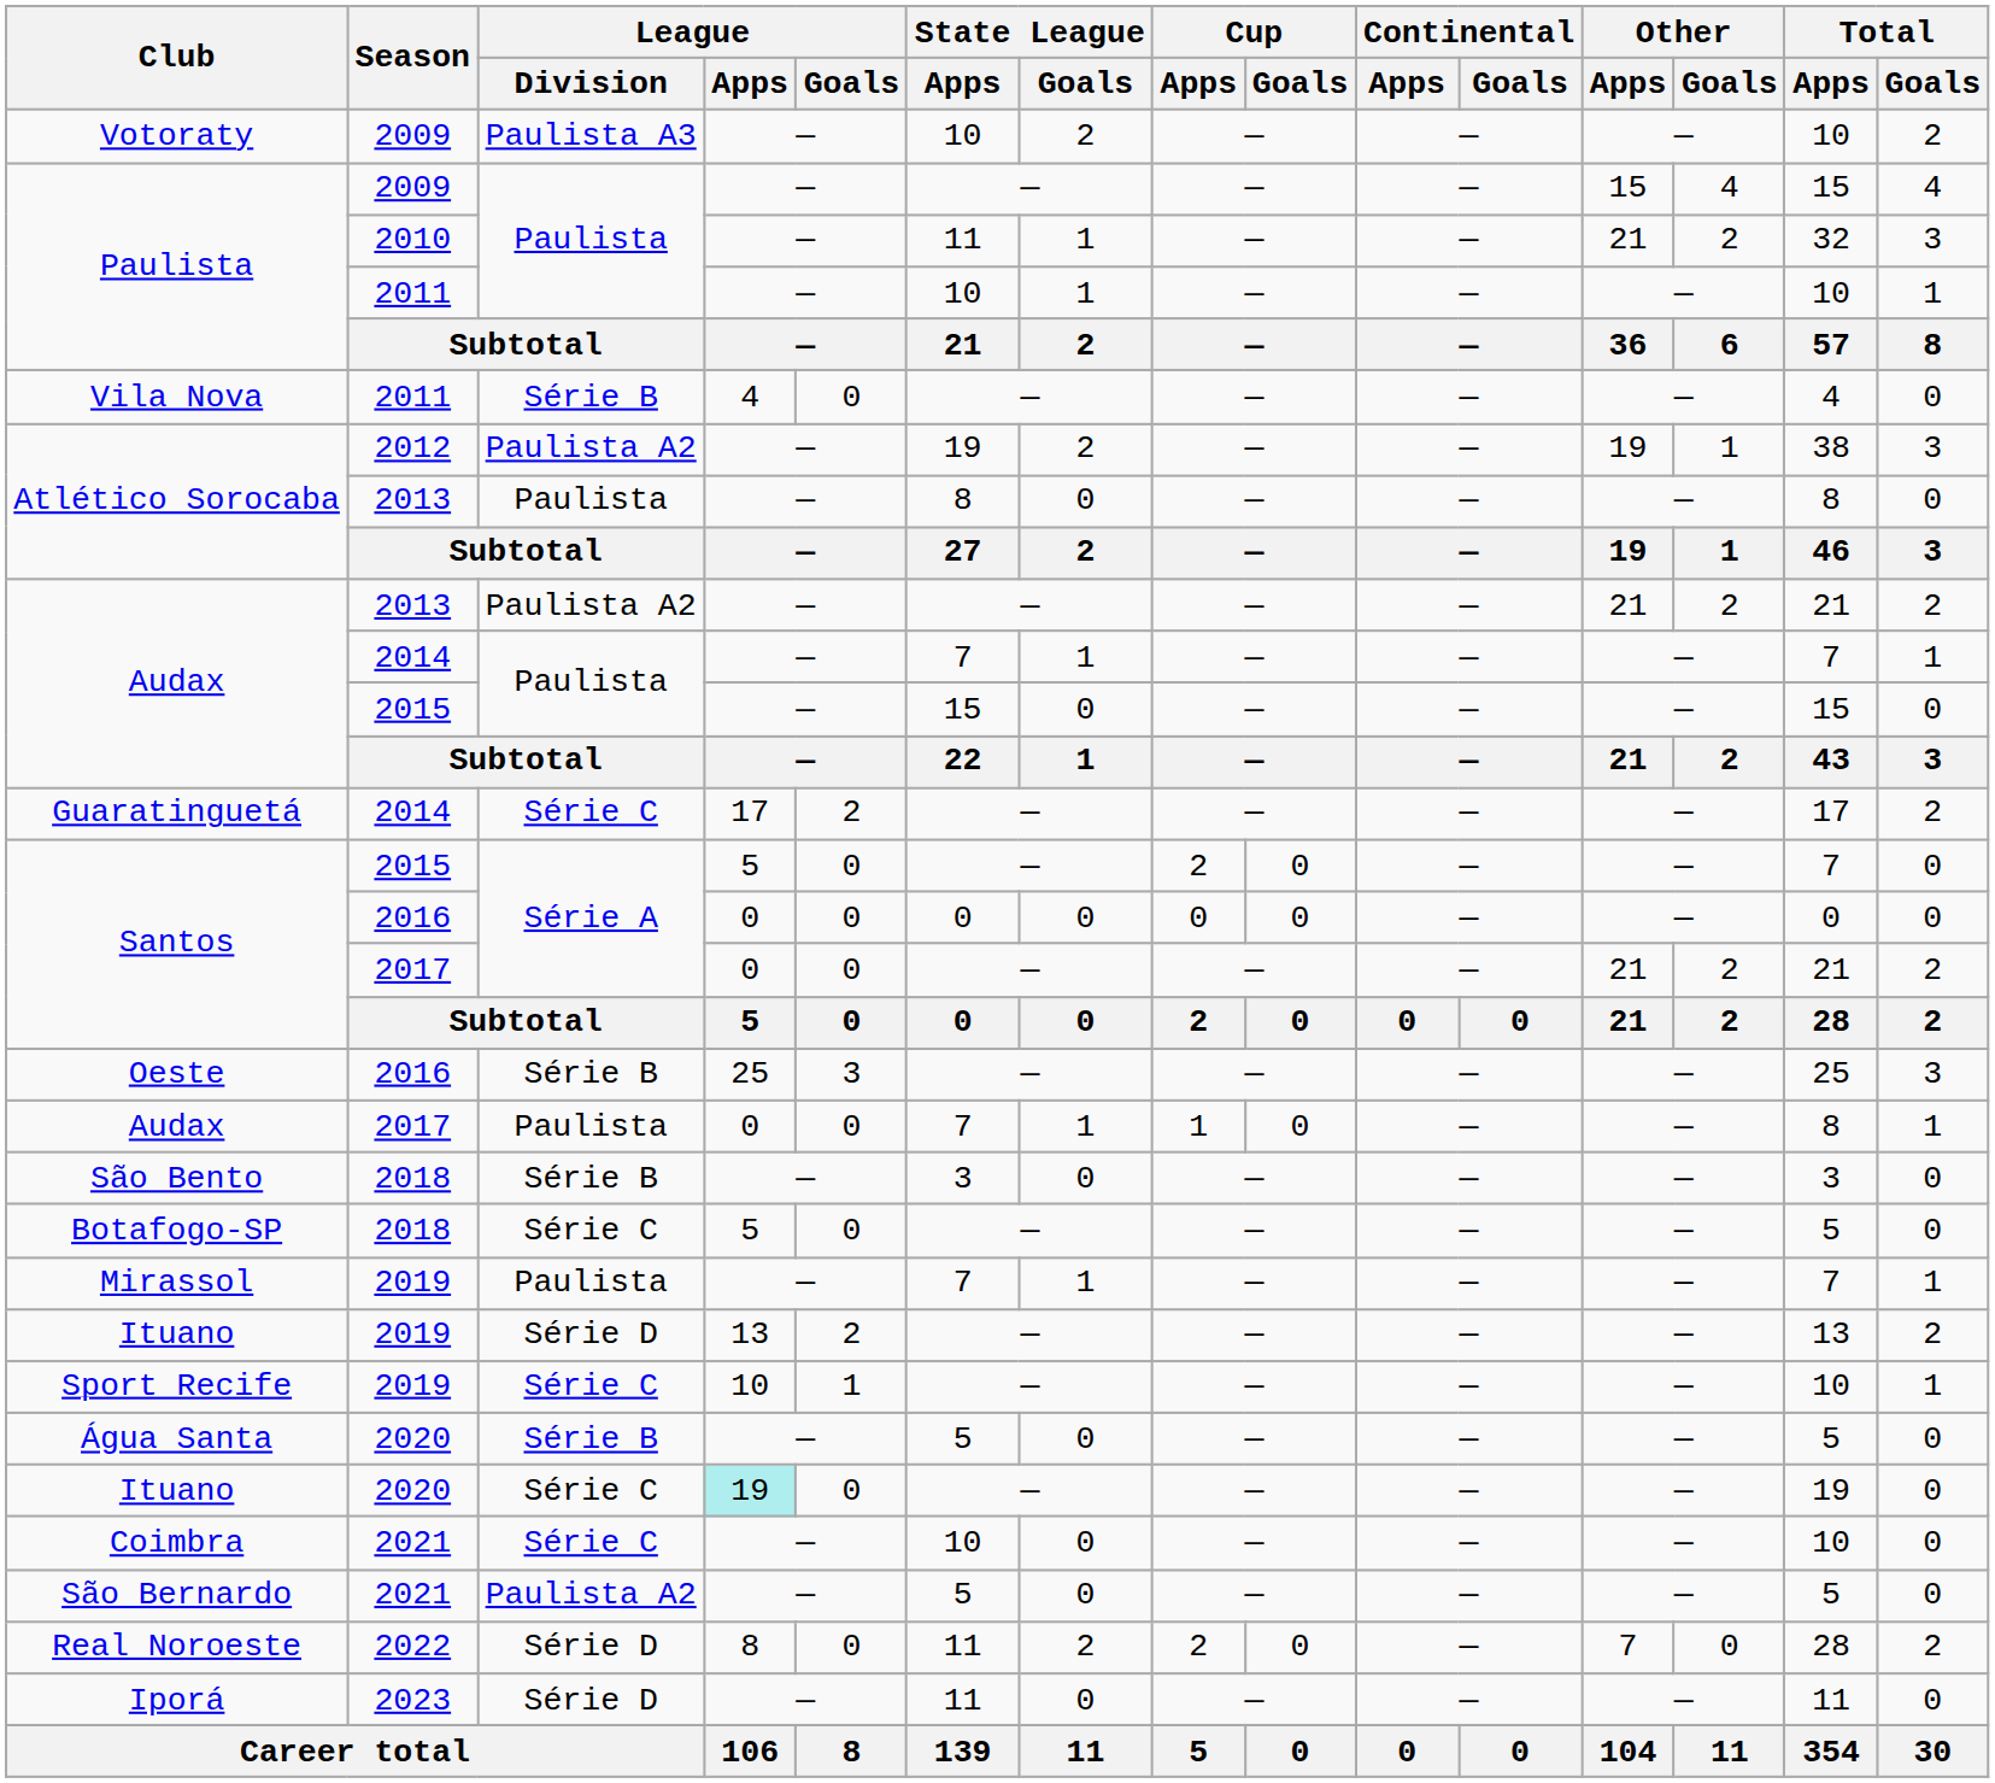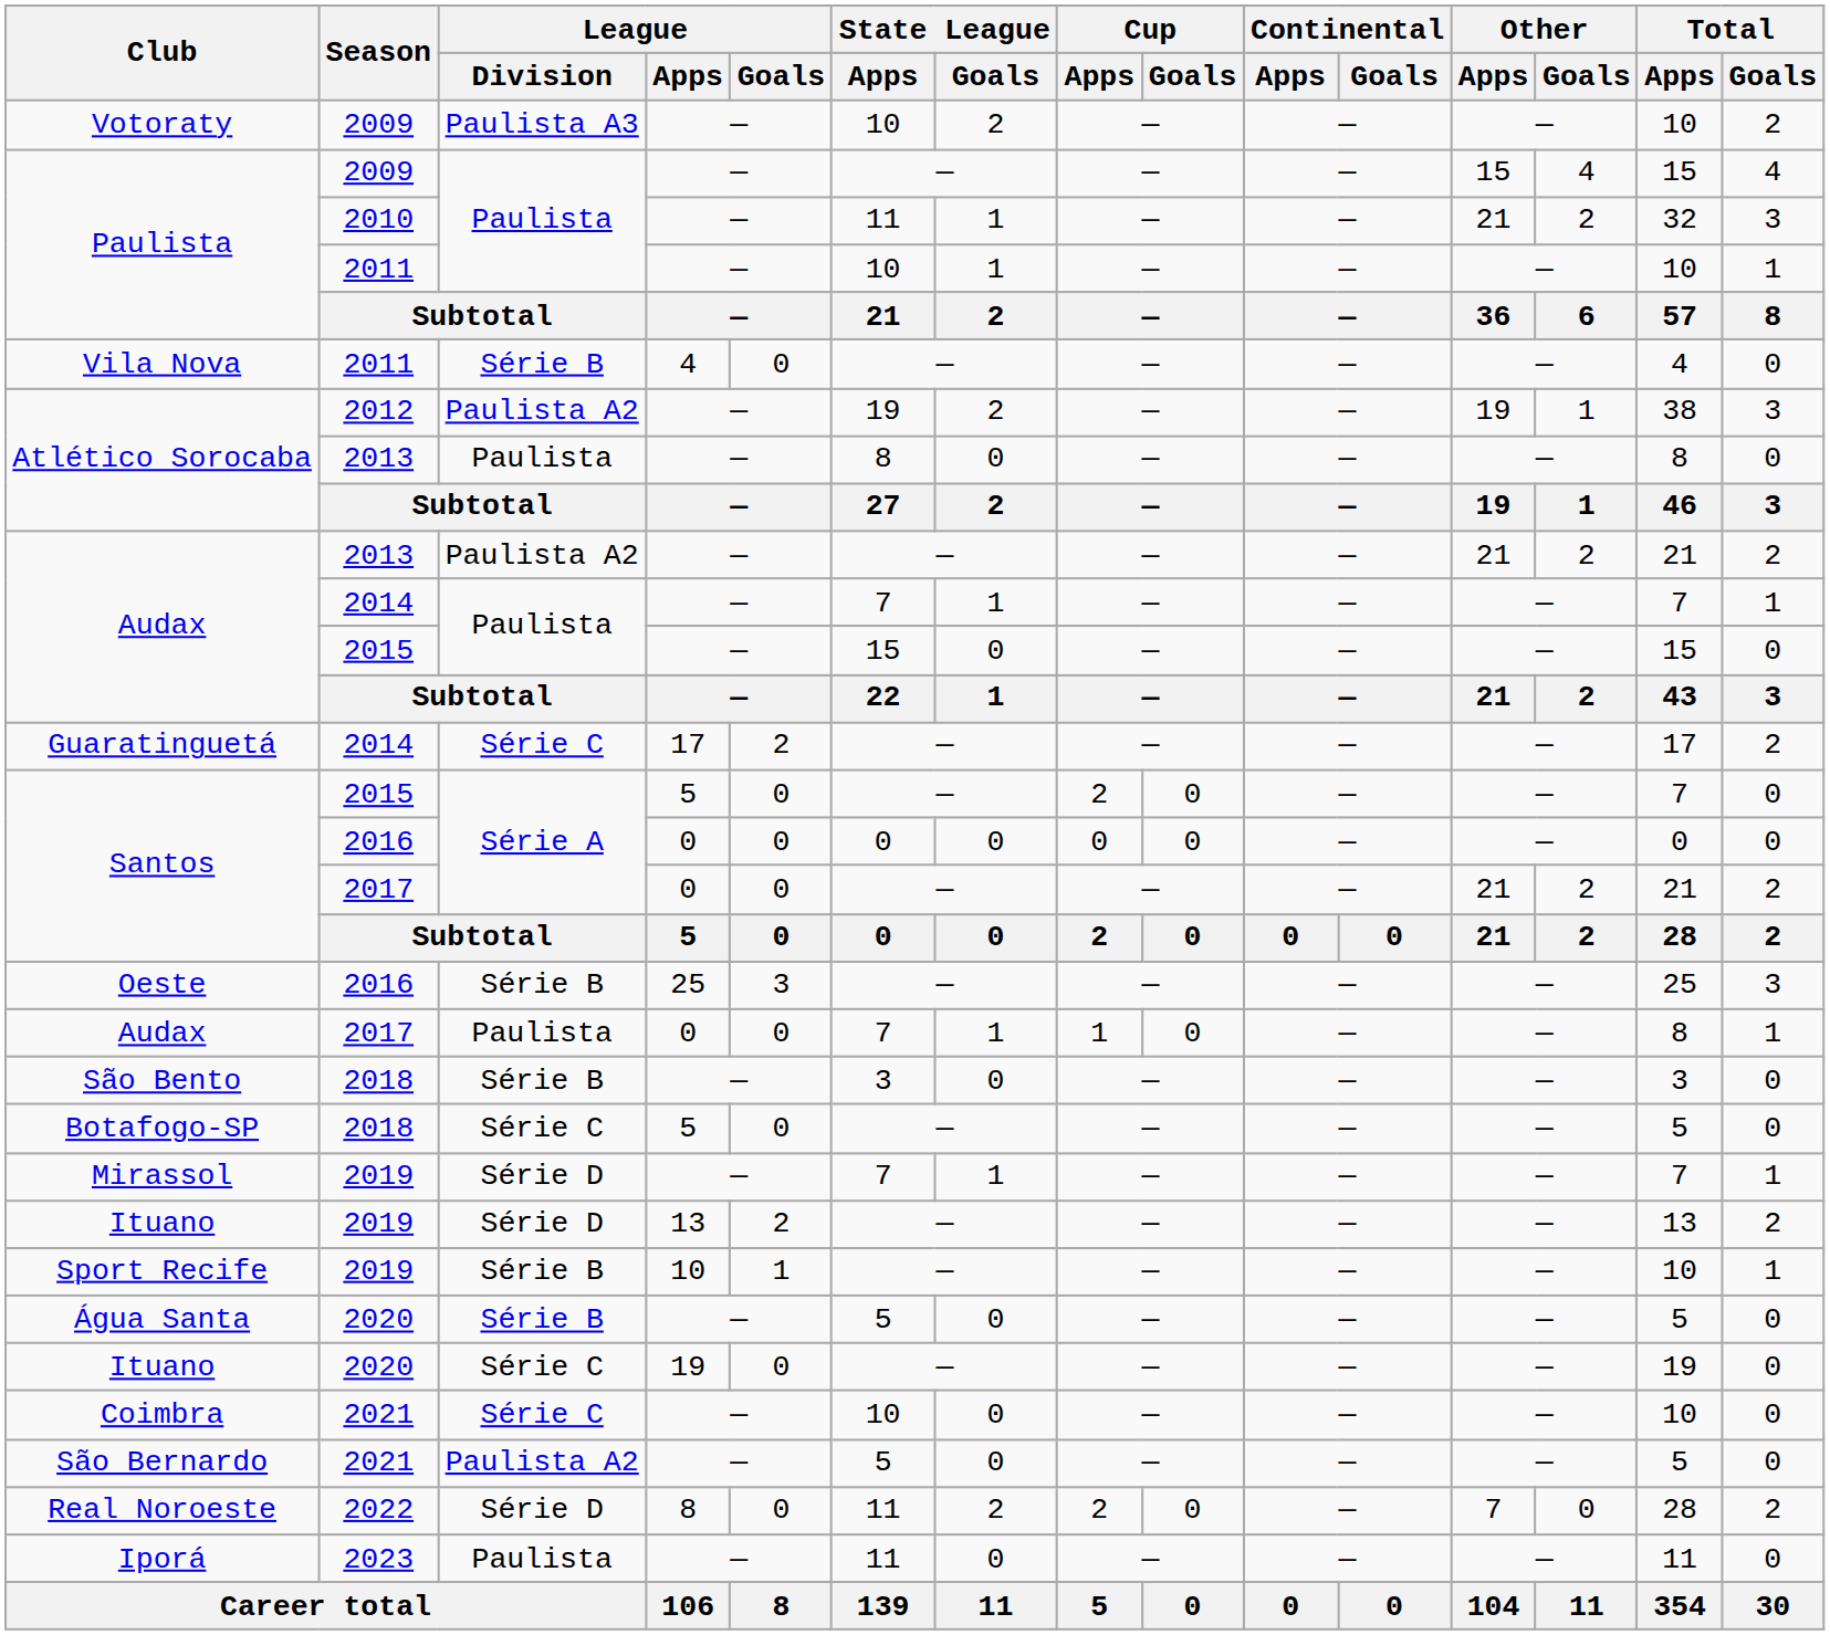Mirassol | League / Division: Paulista -> Série D
Sport Recife | League / Division: Série C -> Série B
Ituano / 2020 | League / Apps: paleturquoise background -> no background
Iporá | League / Division: Série D -> Paulista
